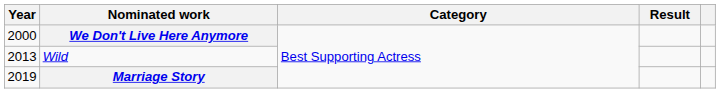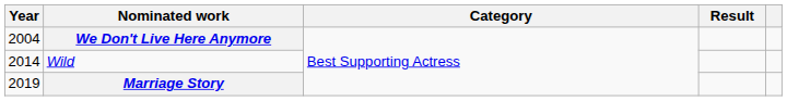We Don't Live Here Anymore | Year: 2000 -> 2004
Wild | Year: 2013 -> 2014
